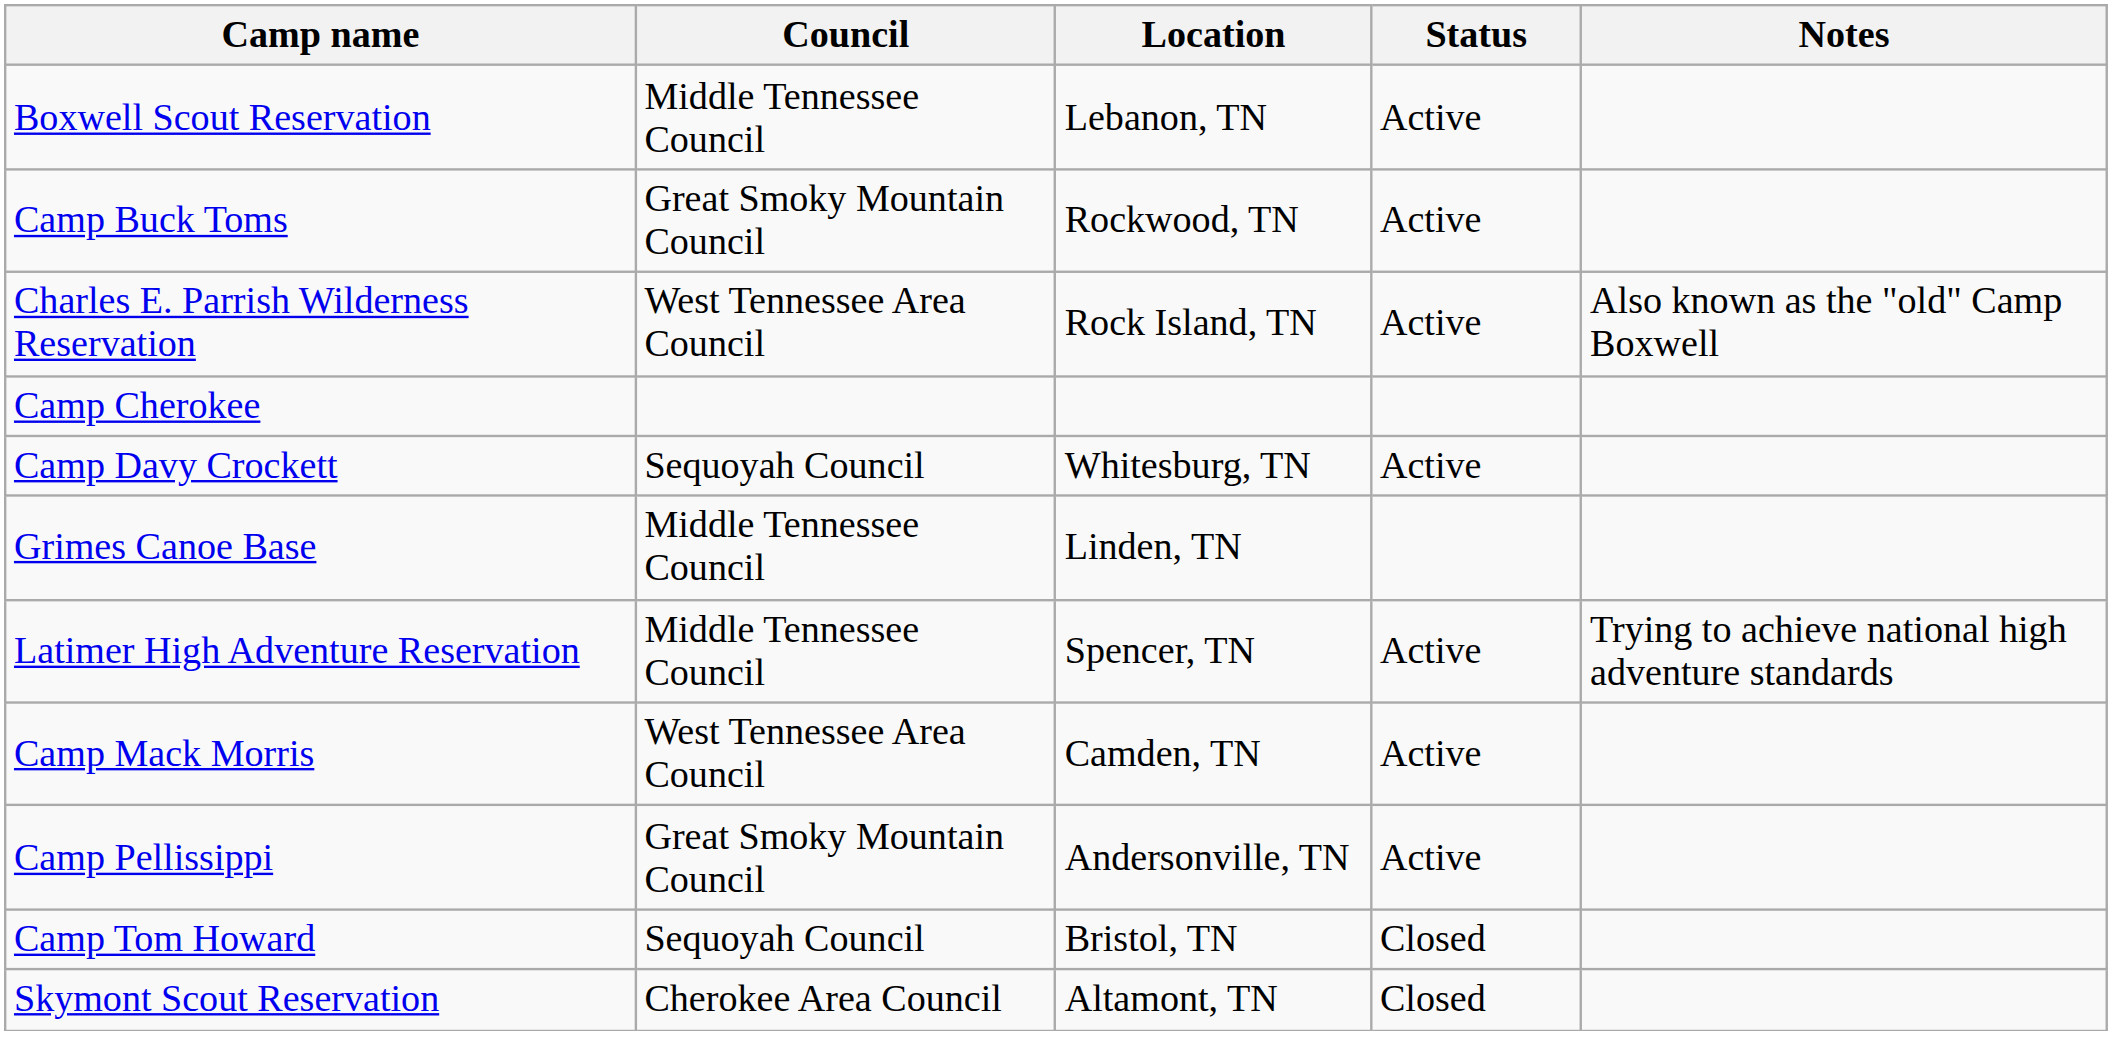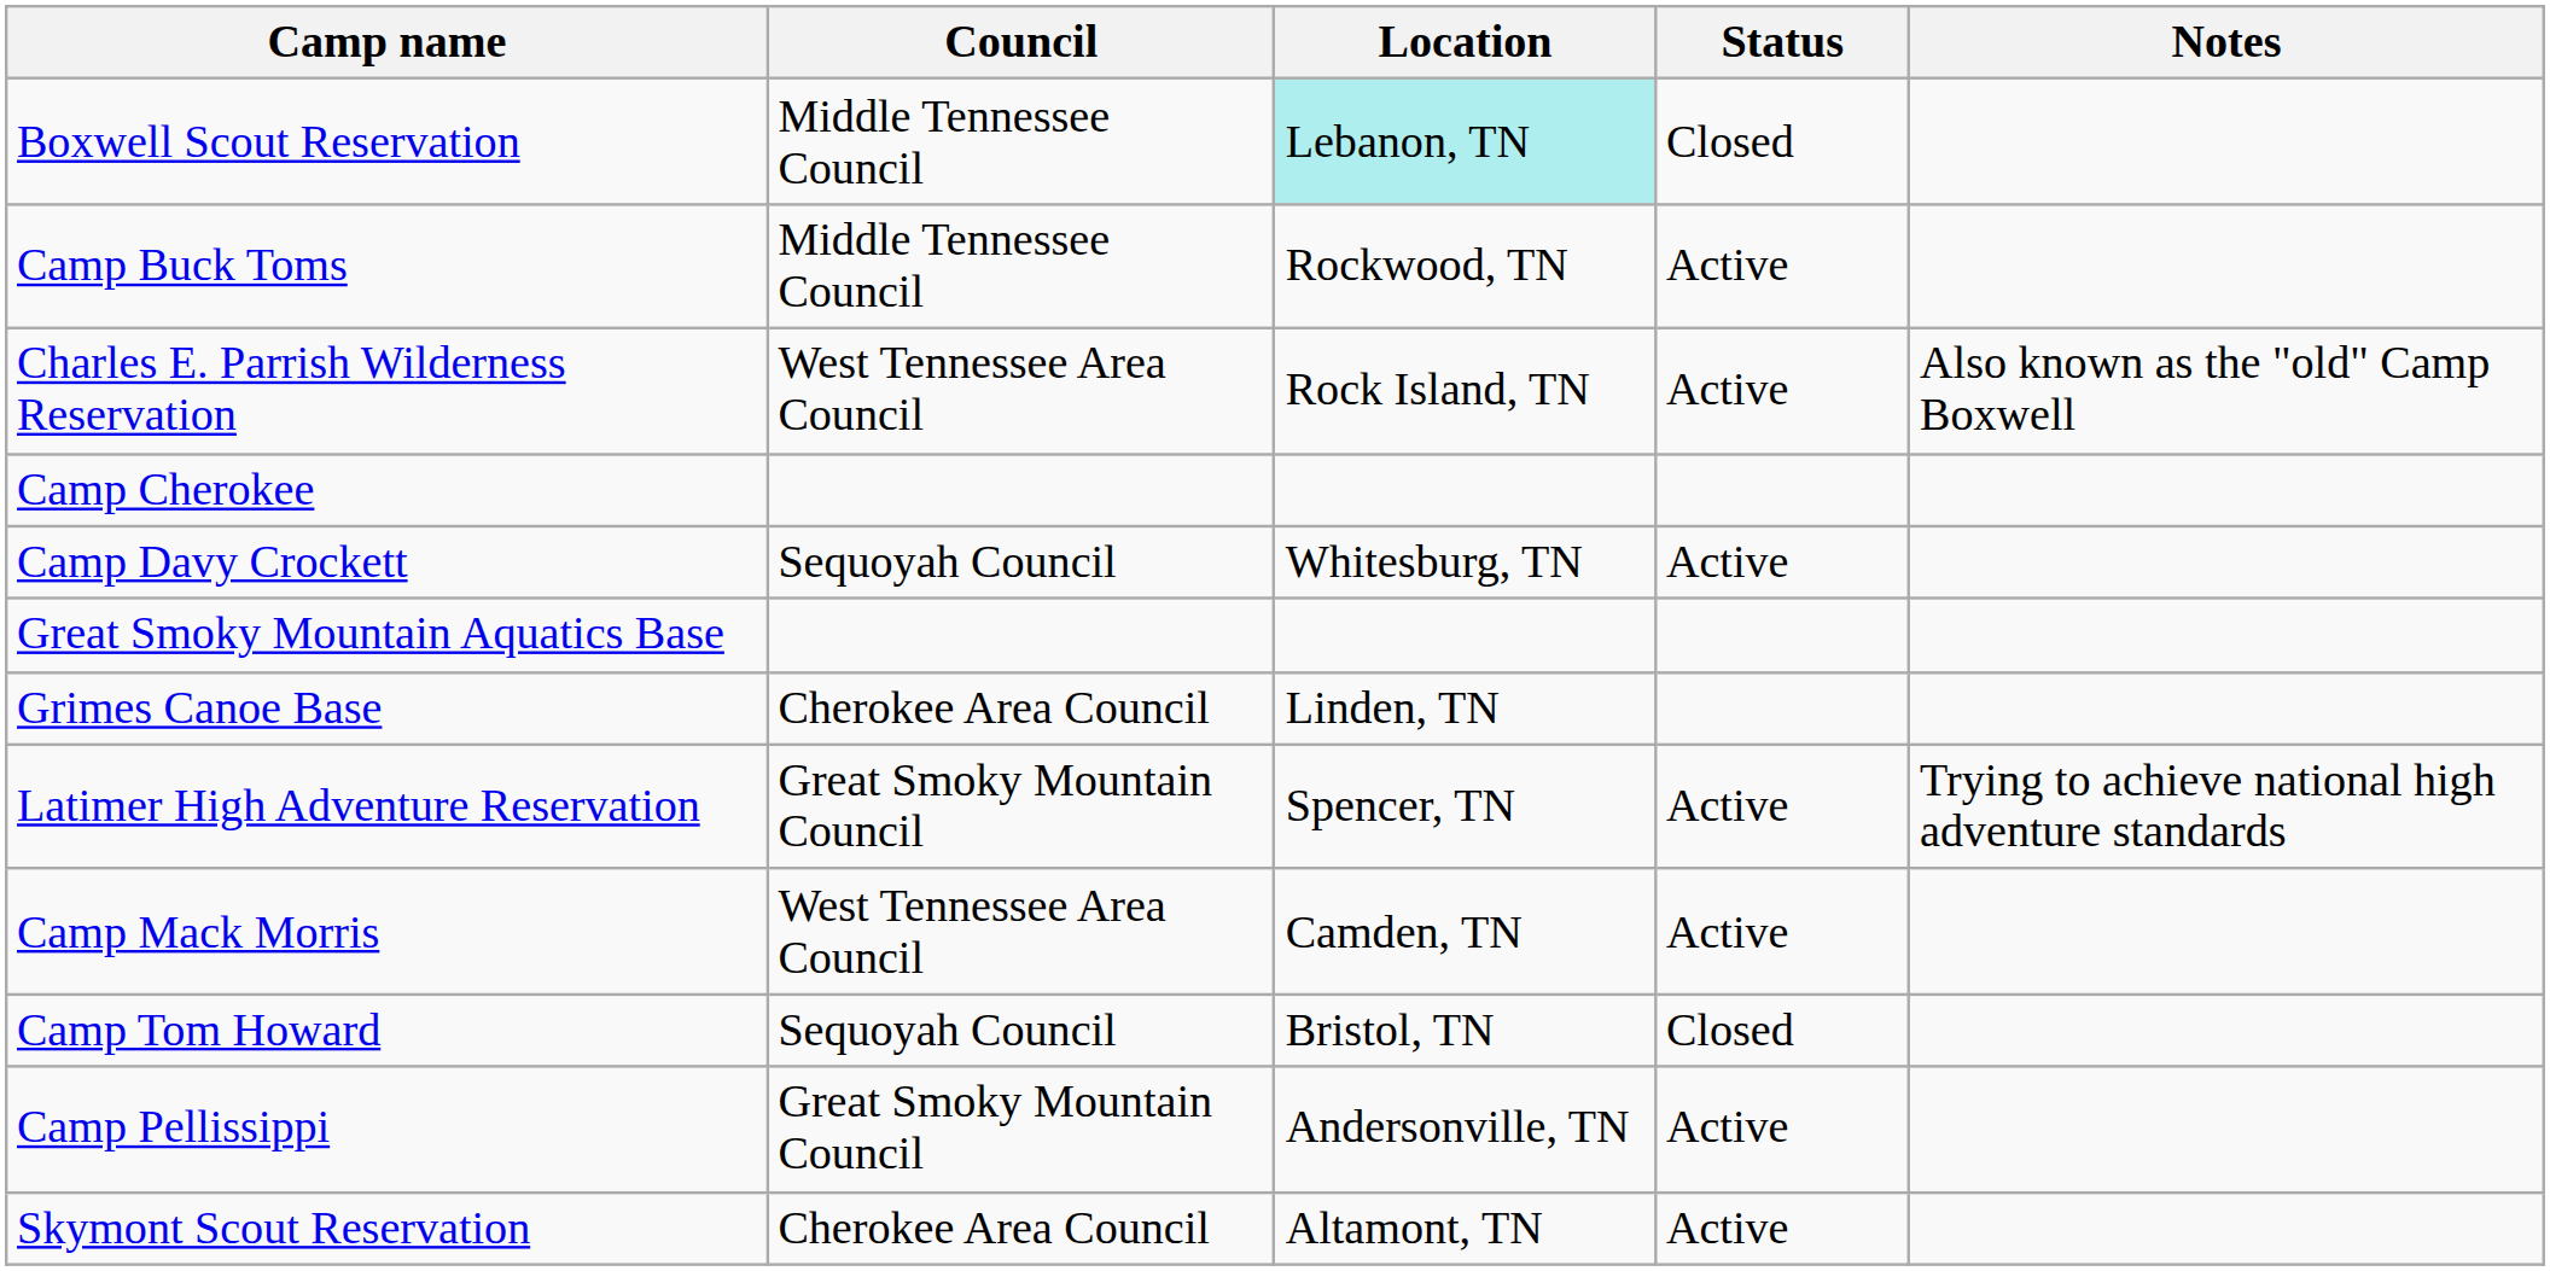Boxwell Scout Reservation | Location: no background -> paleturquoise background
Boxwell Scout Reservation | Status: Active -> Closed
Camp Buck Toms | Council: Great Smoky Mountain Council -> Middle Tennessee Council
+ row: Great Smoky Mountain Aquatics Base
Grimes Canoe Base | Council: Middle Tennessee Council -> Cherokee Area Council
Latimer High Adventure Reservation | Council: Middle Tennessee Council -> Great Smoky Mountain Council
rows swapped: Camp Pellissippi <-> Camp Tom Howard
Skymont Scout Reservation | Status: Closed -> Active
